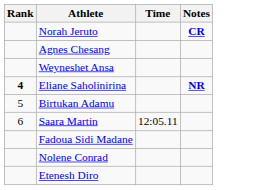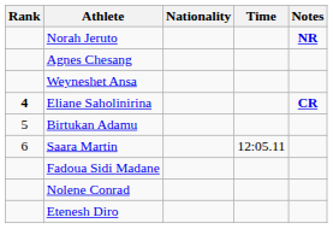+ column: Nationality
Norah Jeruto | Notes: CR -> NR
Eliane Saholinirina | Notes: NR -> CR
